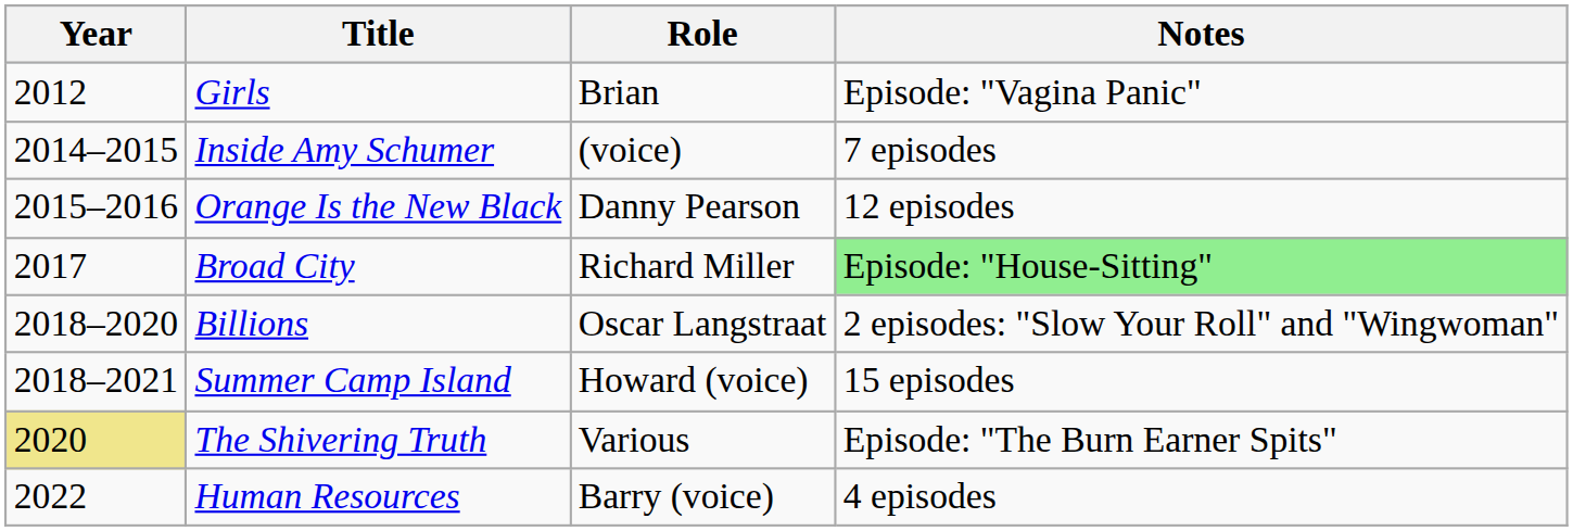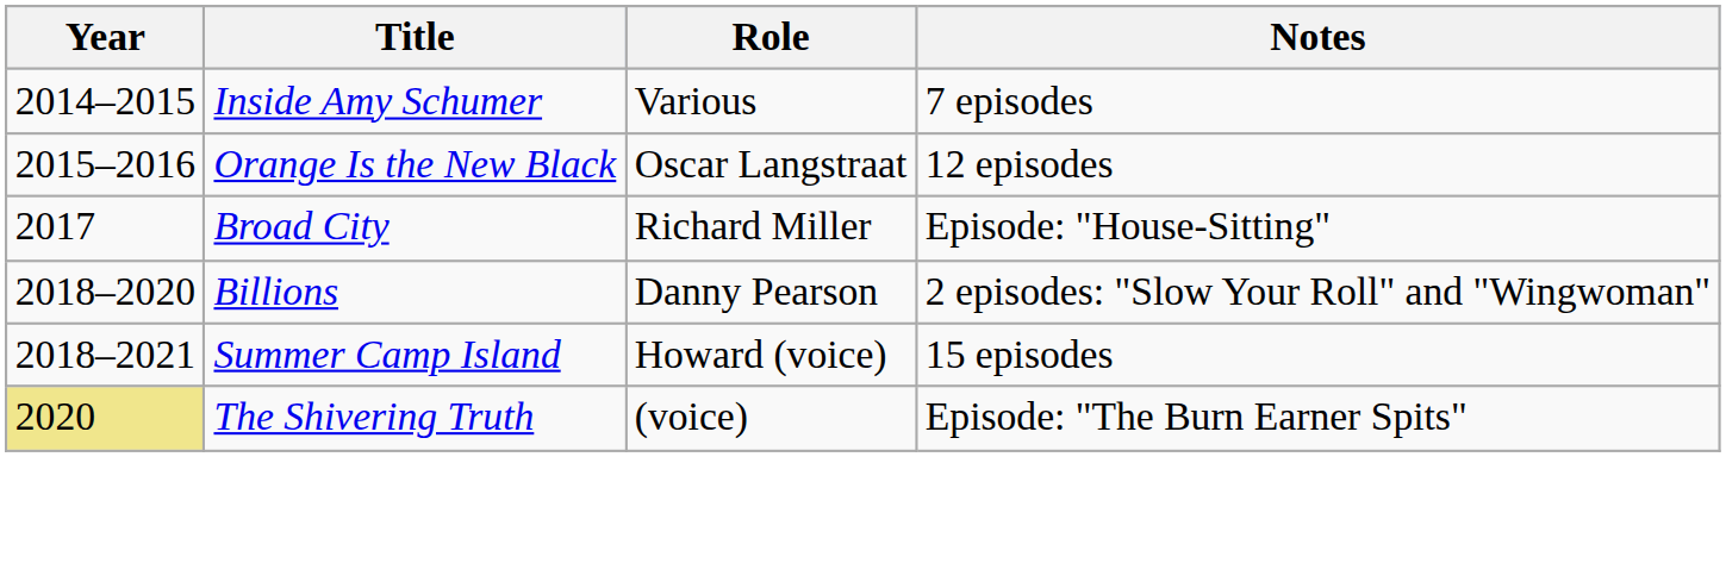- row: 2012 | Girls | Brian | Episode: "Vagina Panic"
Inside Amy Schumer | Role: (voice) -> Various
Orange Is the New Black | Role: Danny Pearson -> Oscar Langstraat
Broad City | Notes: lightgreen background -> no background
Billions | Role: Oscar Langstraat -> Danny Pearson
The Shivering Truth | Role: Various -> (voice)
- row: 2022 | Human Resources | Barry (voice) | 4 episodes
